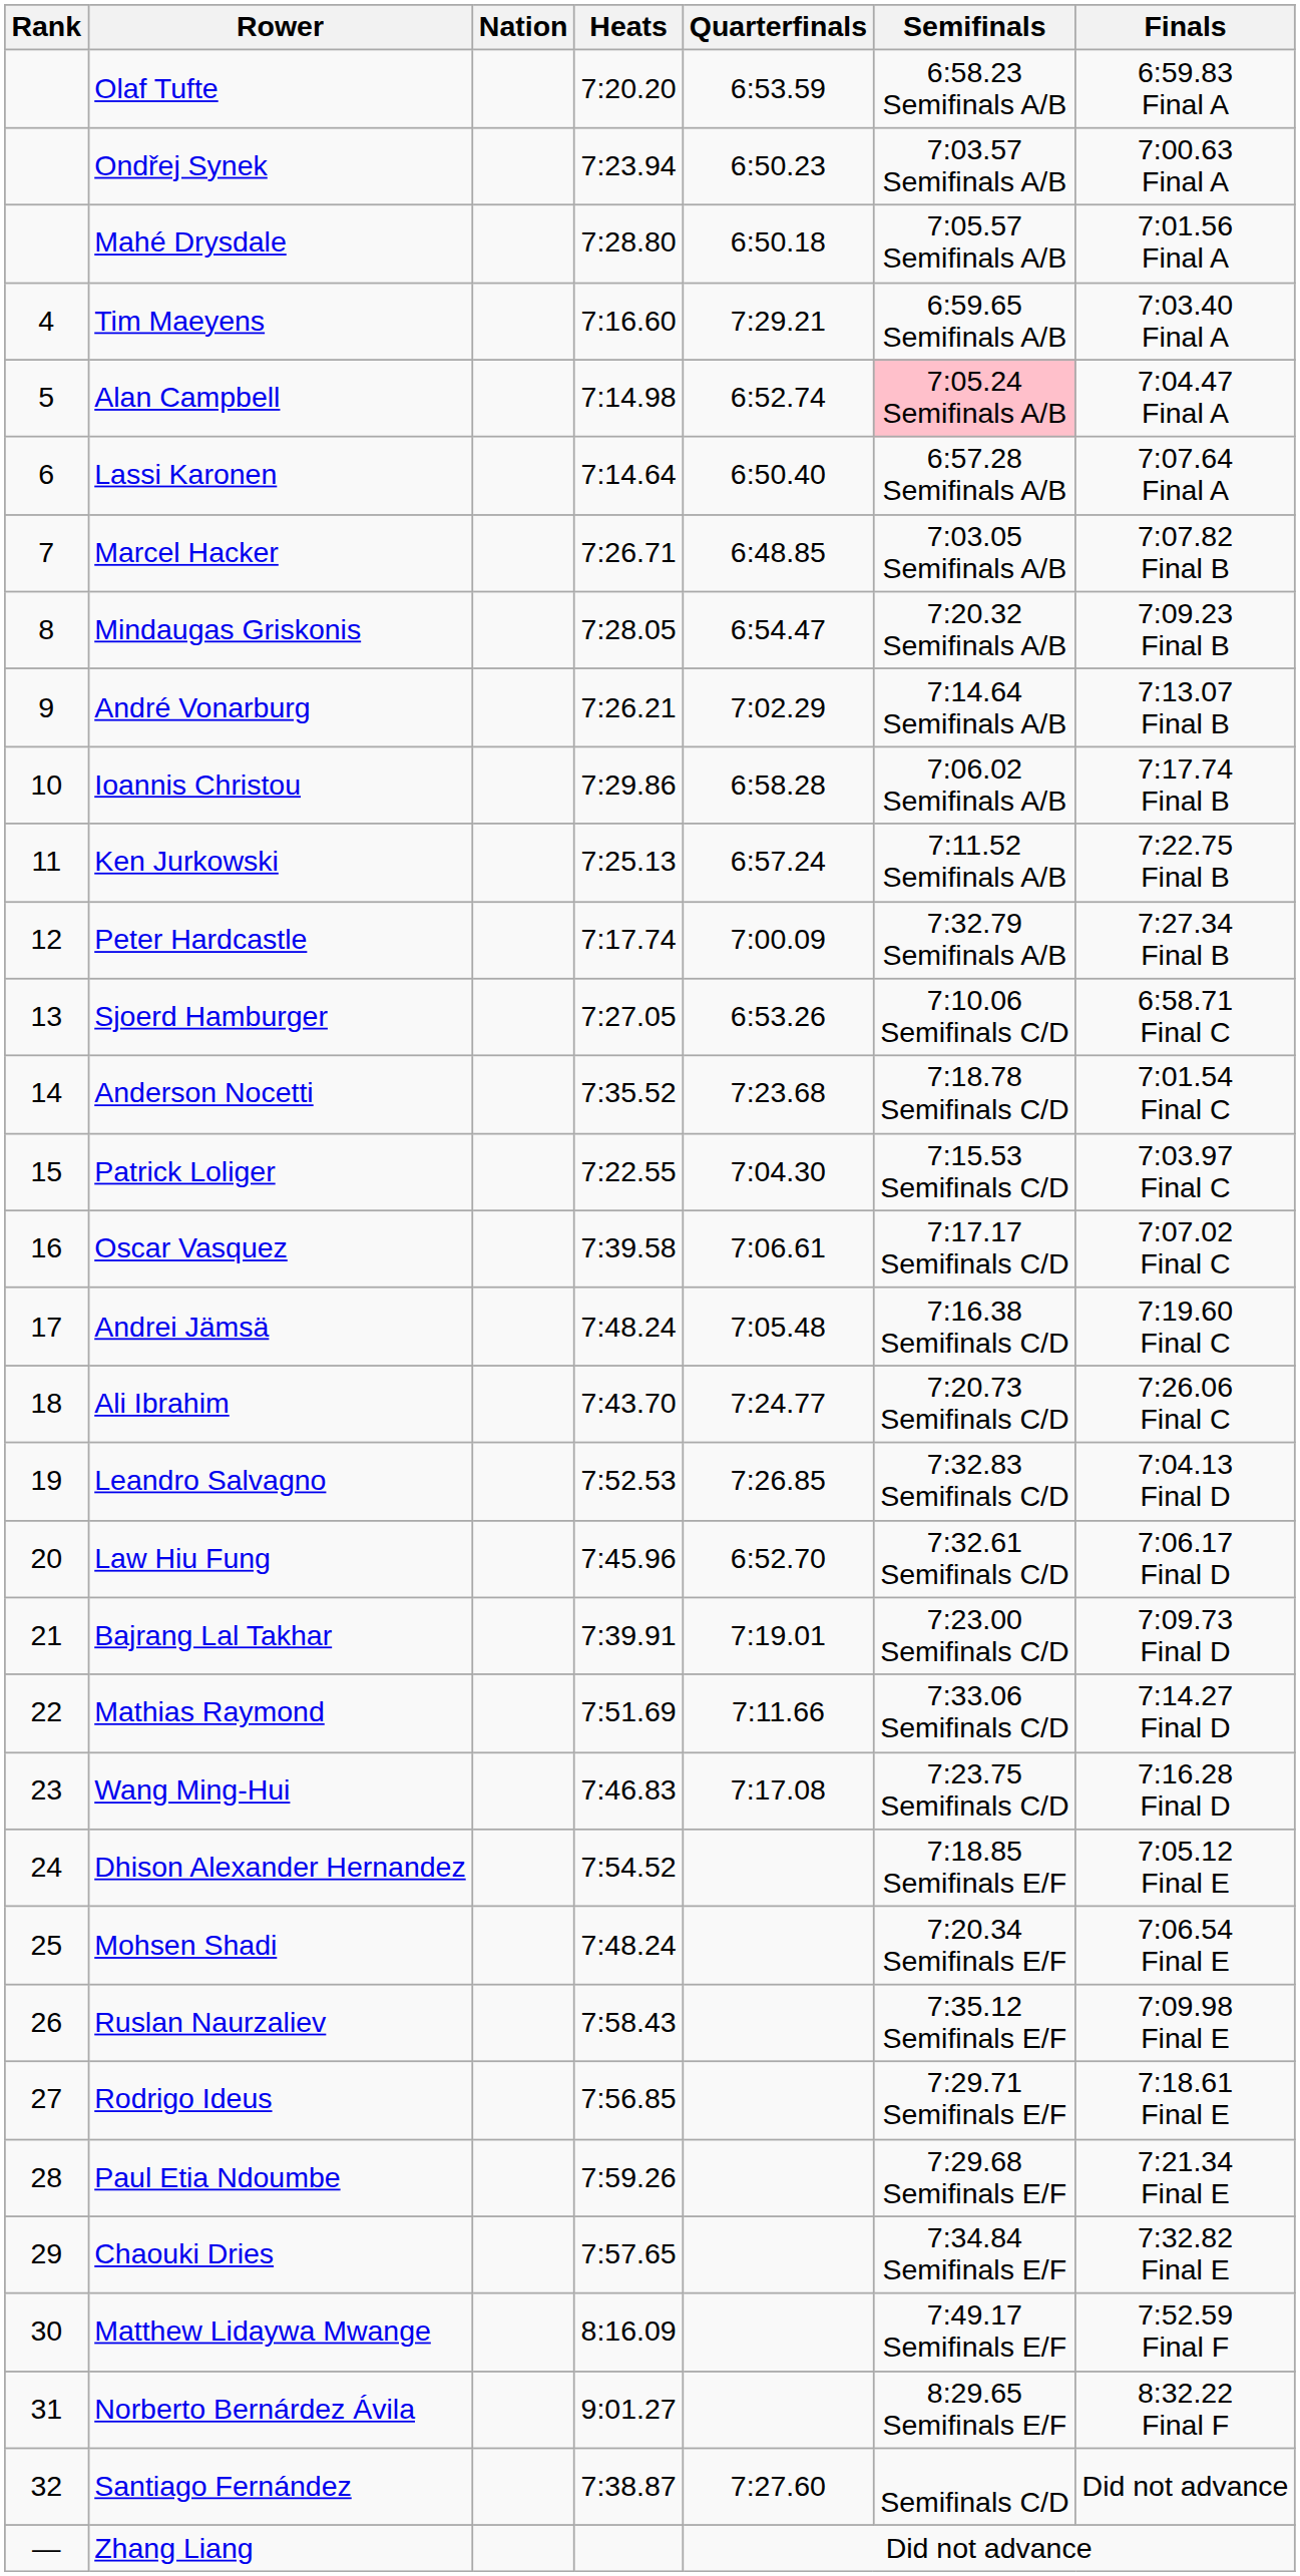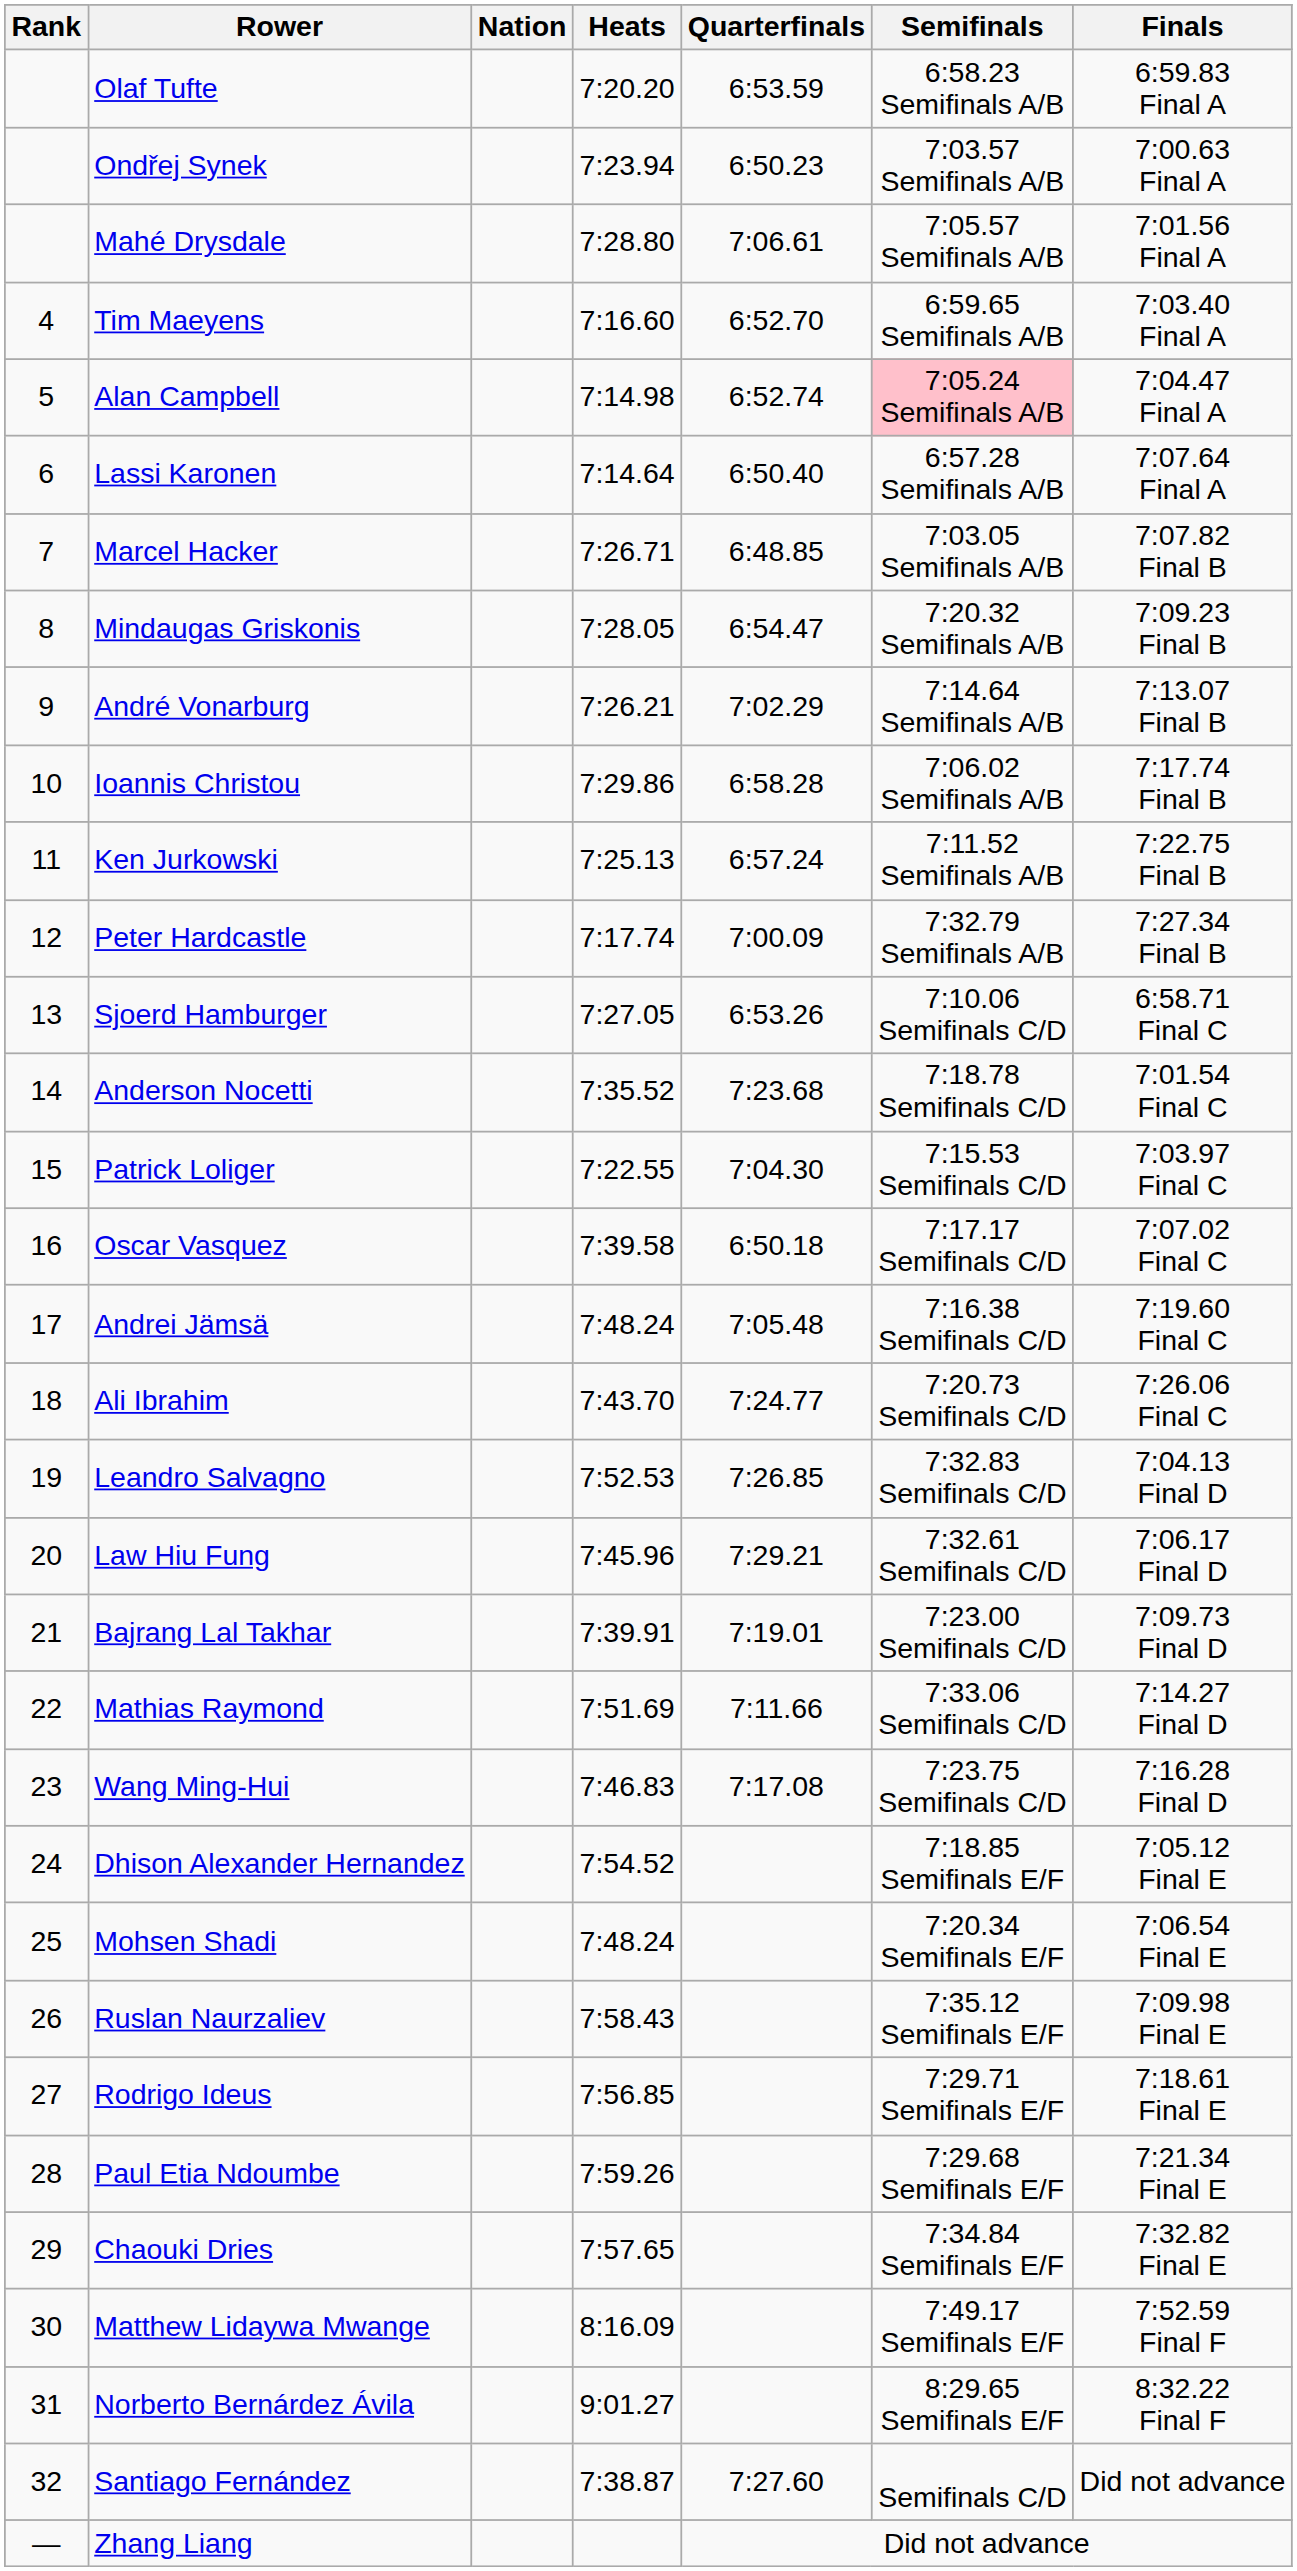Mahé Drysdale | Quarterfinals: 6:50.18 -> 7:06.61
Tim Maeyens | Quarterfinals: 7:29.21 -> 6:52.70
Oscar Vasquez | Quarterfinals: 7:06.61 -> 6:50.18
Law Hiu Fung | Quarterfinals: 6:52.70 -> 7:29.21
